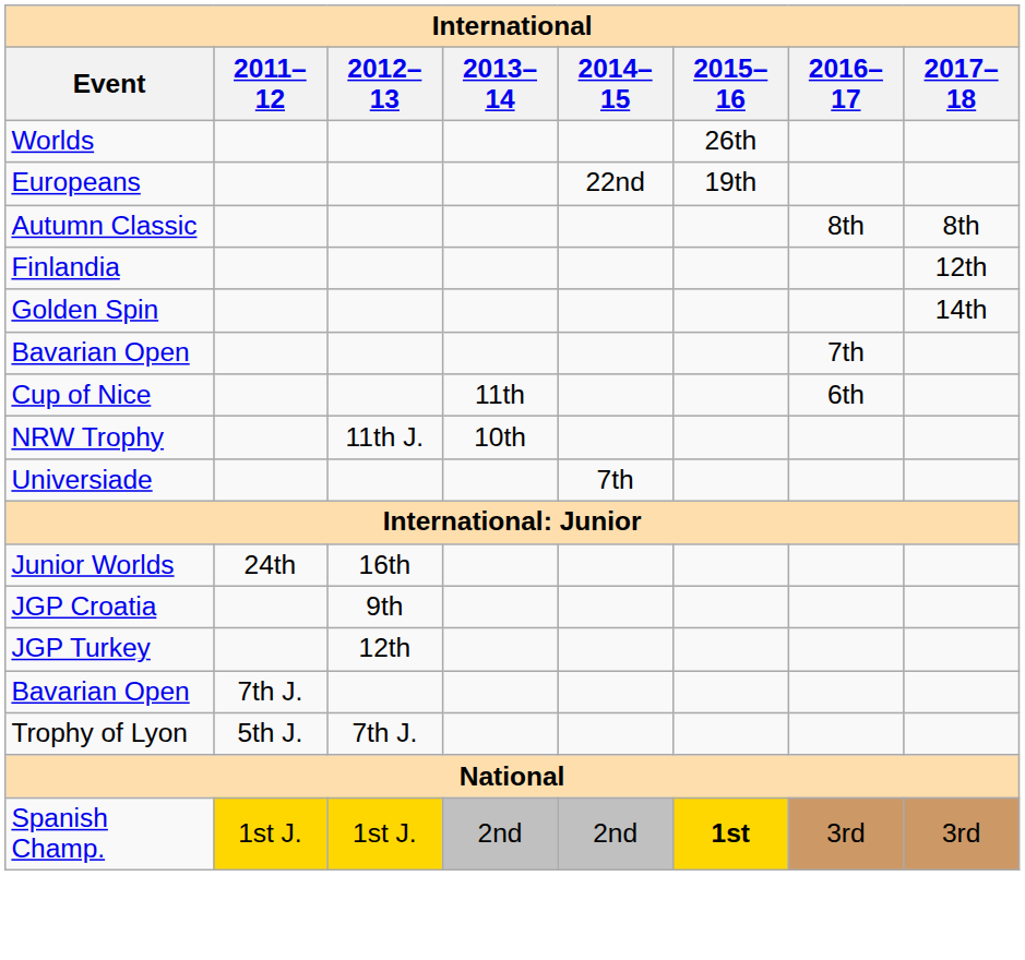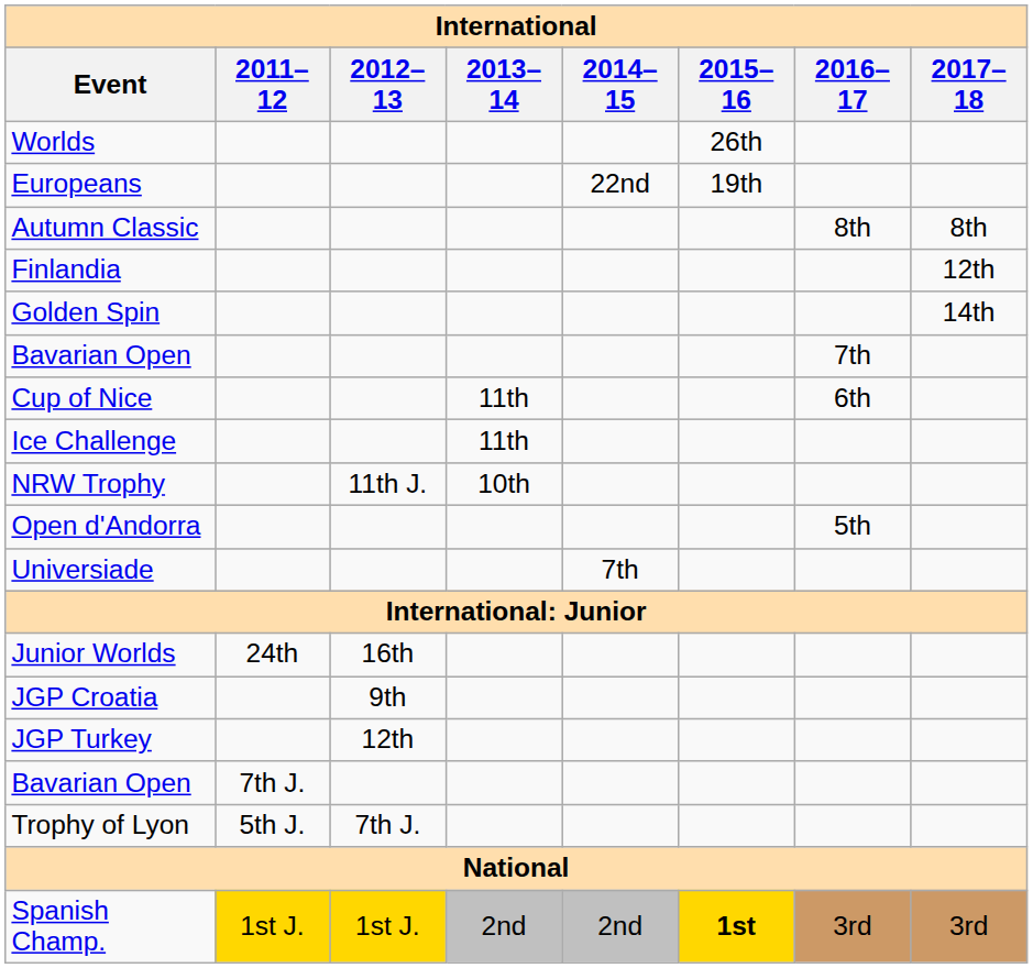+ row: Ice Challenge | 11th
+ row: Open d'Andorra | 5th
